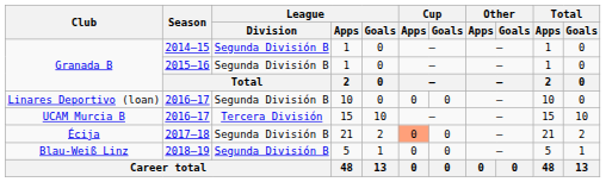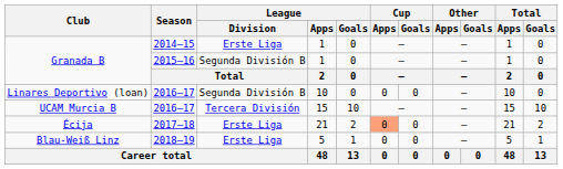Granada B / 2014–15 | League / Division: Segunda División B -> Erste Liga
Écija | League / Division: Segunda División B -> Erste Liga
Blau-Weiß Linz | League / Division: Segunda División B -> Erste Liga
